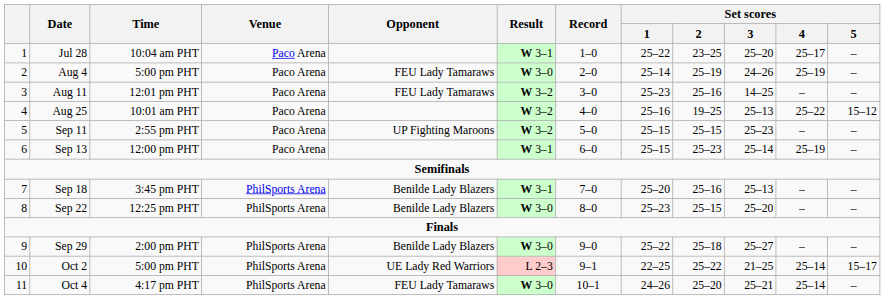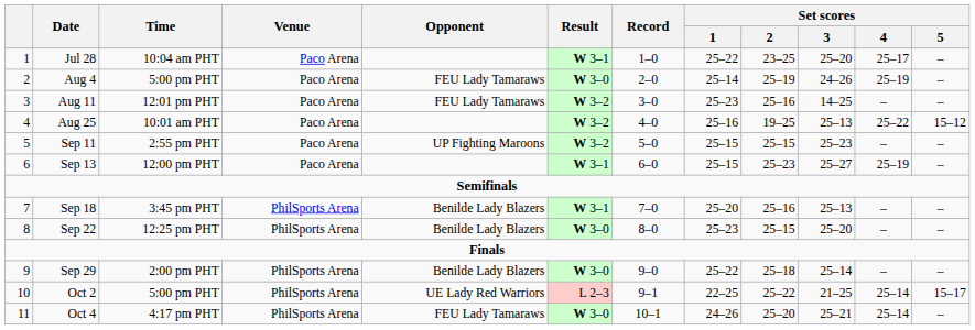Sep 13 | Set scores / 3: 25–14 -> 25–27
Sep 29 | Set scores / 3: 25–27 -> 25–14
